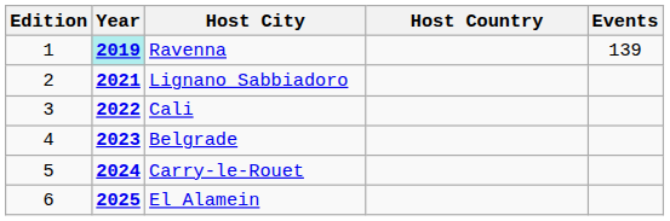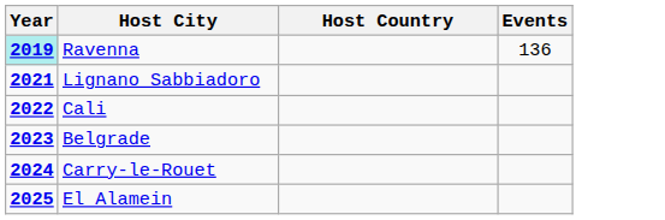- column: Edition | 1 | 2 | 3 | 4 | 5 | 6
Ravenna | Events: 139 -> 136
